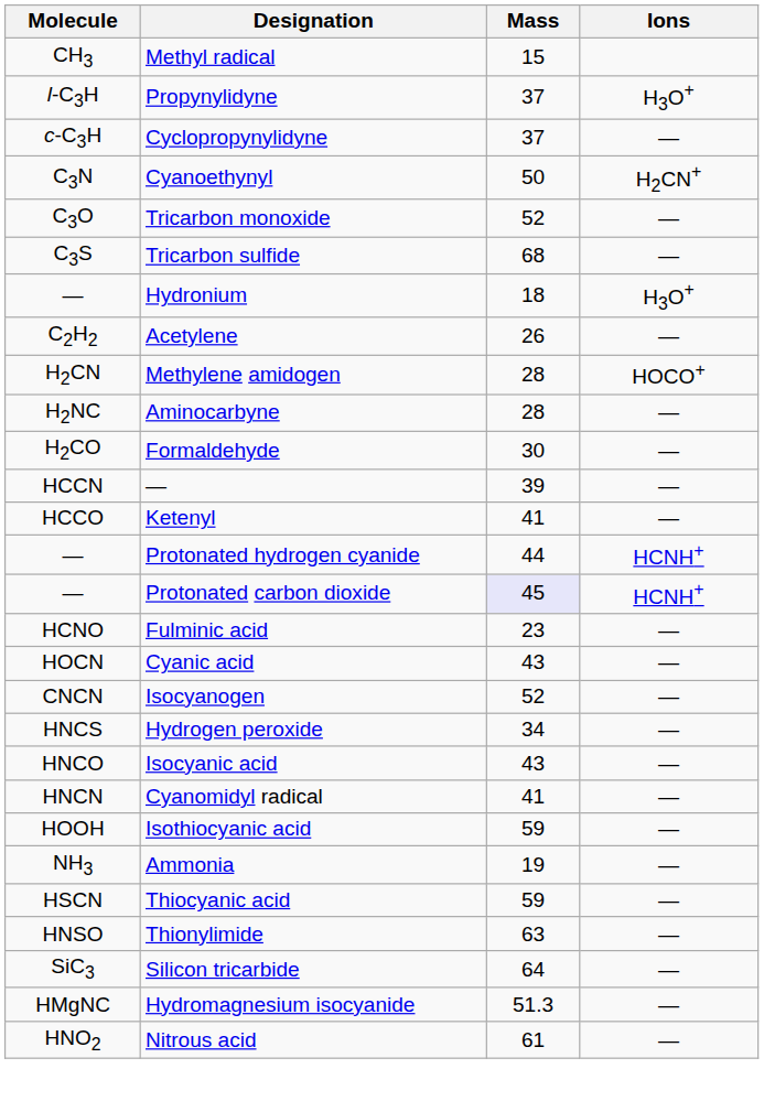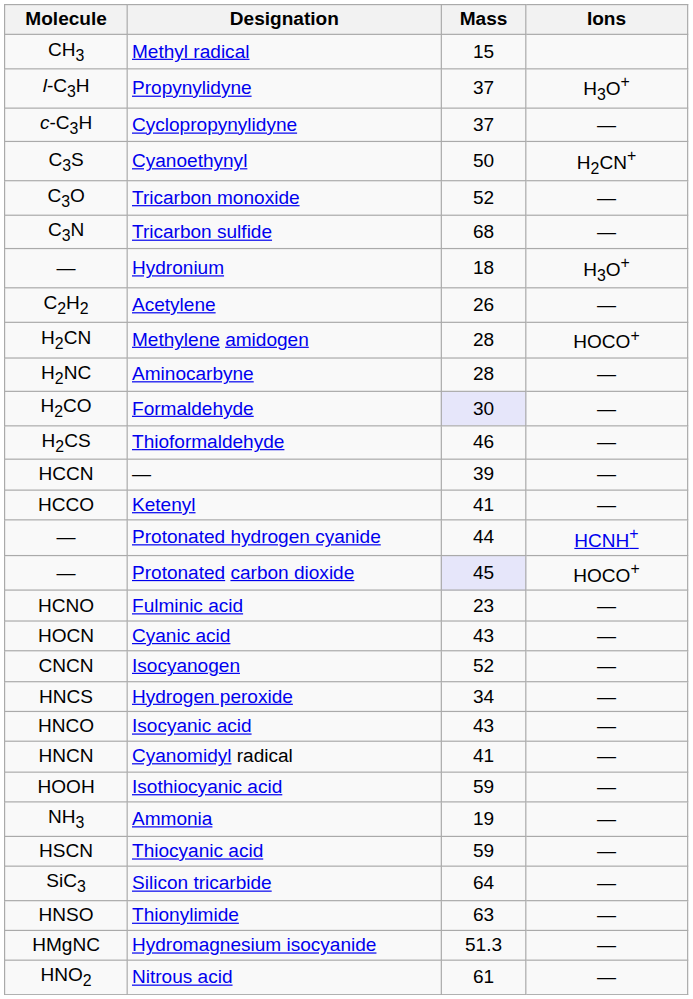Cyanoethynyl | Molecule: C3N -> C3S
Tricarbon sulfide | Molecule: C3S -> C3N
Formaldehyde | Mass: no background -> lavender background
+ row: H2CS | Thioformaldehyde | 46 | —
Protonated carbon dioxide | Ions: HCNH+ -> HOCO+
rows swapped: Thionylimide <-> Silicon tricarbide
